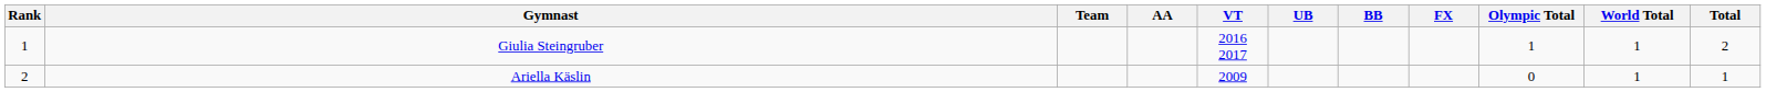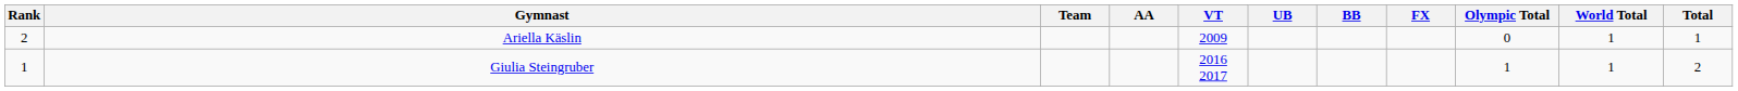rows swapped: Giulia Steingruber <-> Ariella Käslin
